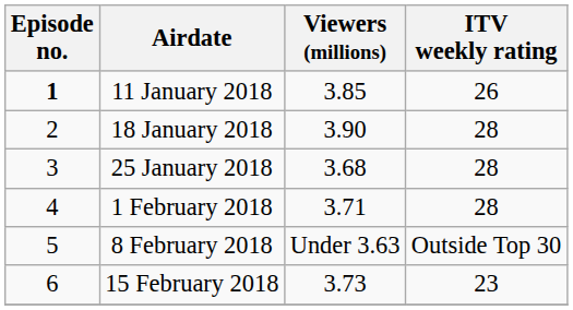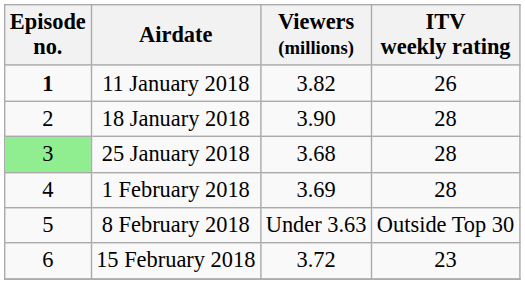11 January 2018 | Viewers (millions): 3.85 -> 3.82
25 January 2018 | Episode no.: no background -> lightgreen background
1 February 2018 | Viewers (millions): 3.71 -> 3.69
15 February 2018 | Viewers (millions): 3.73 -> 3.72
